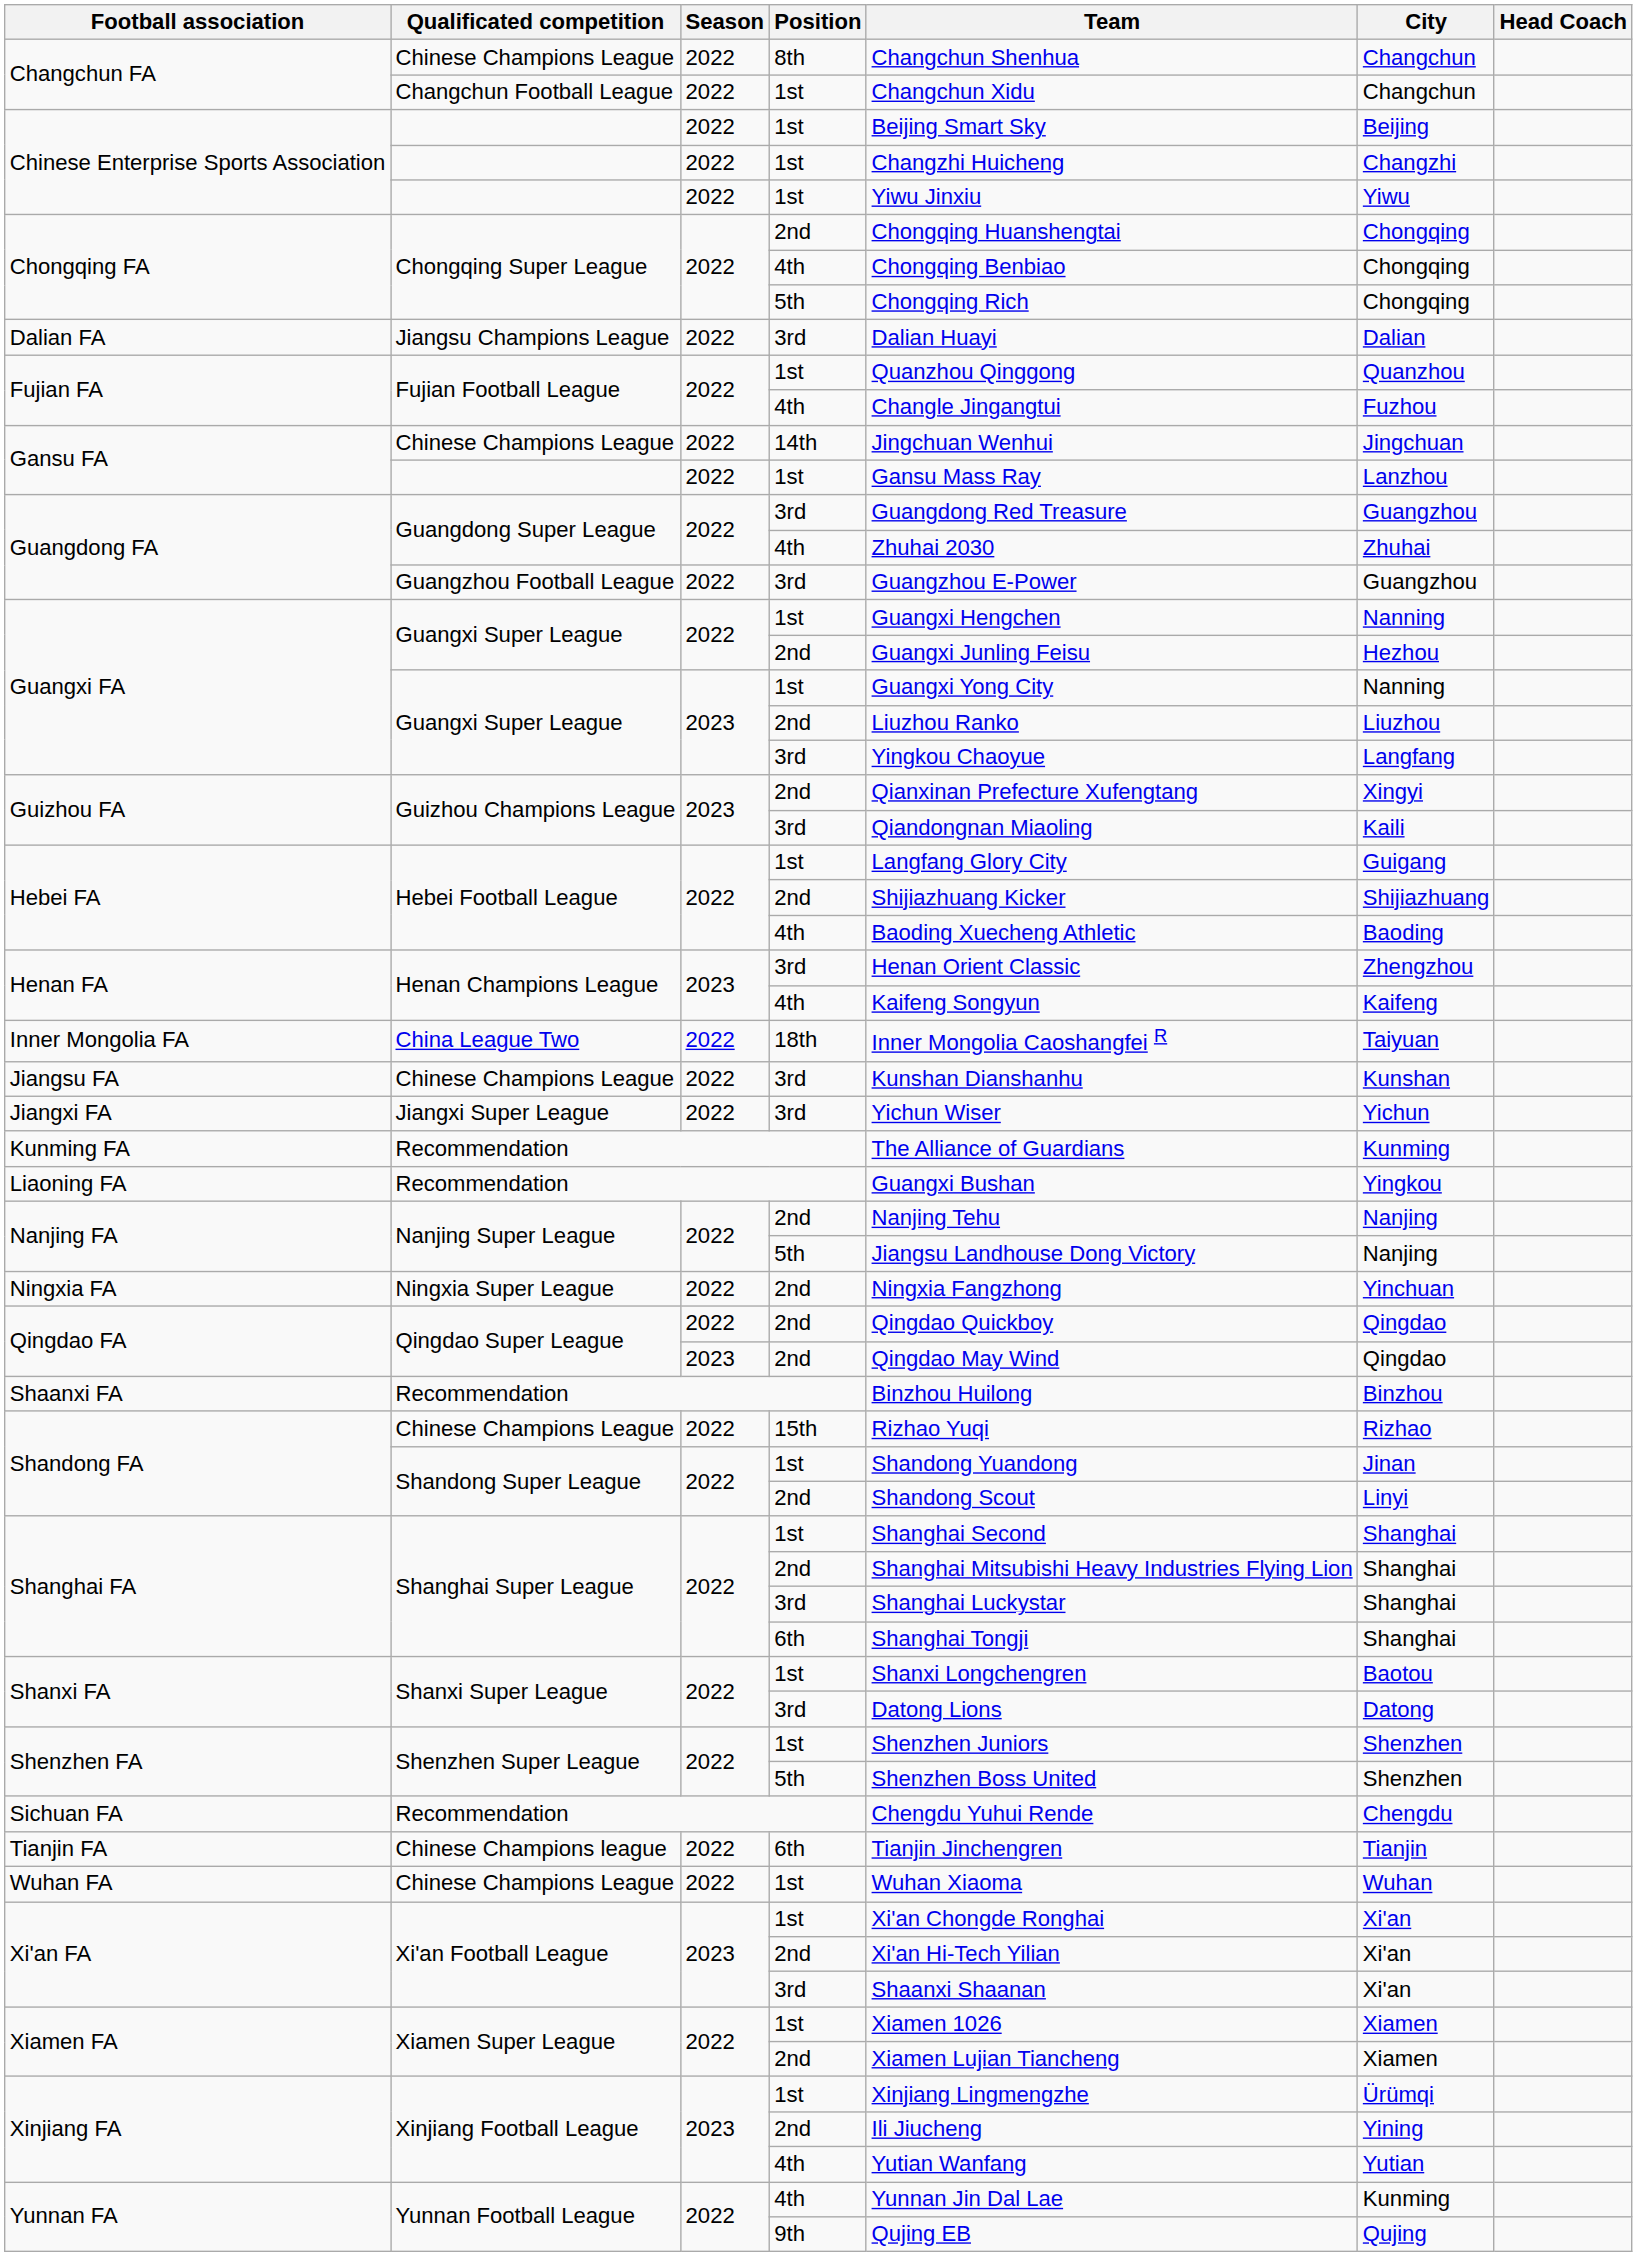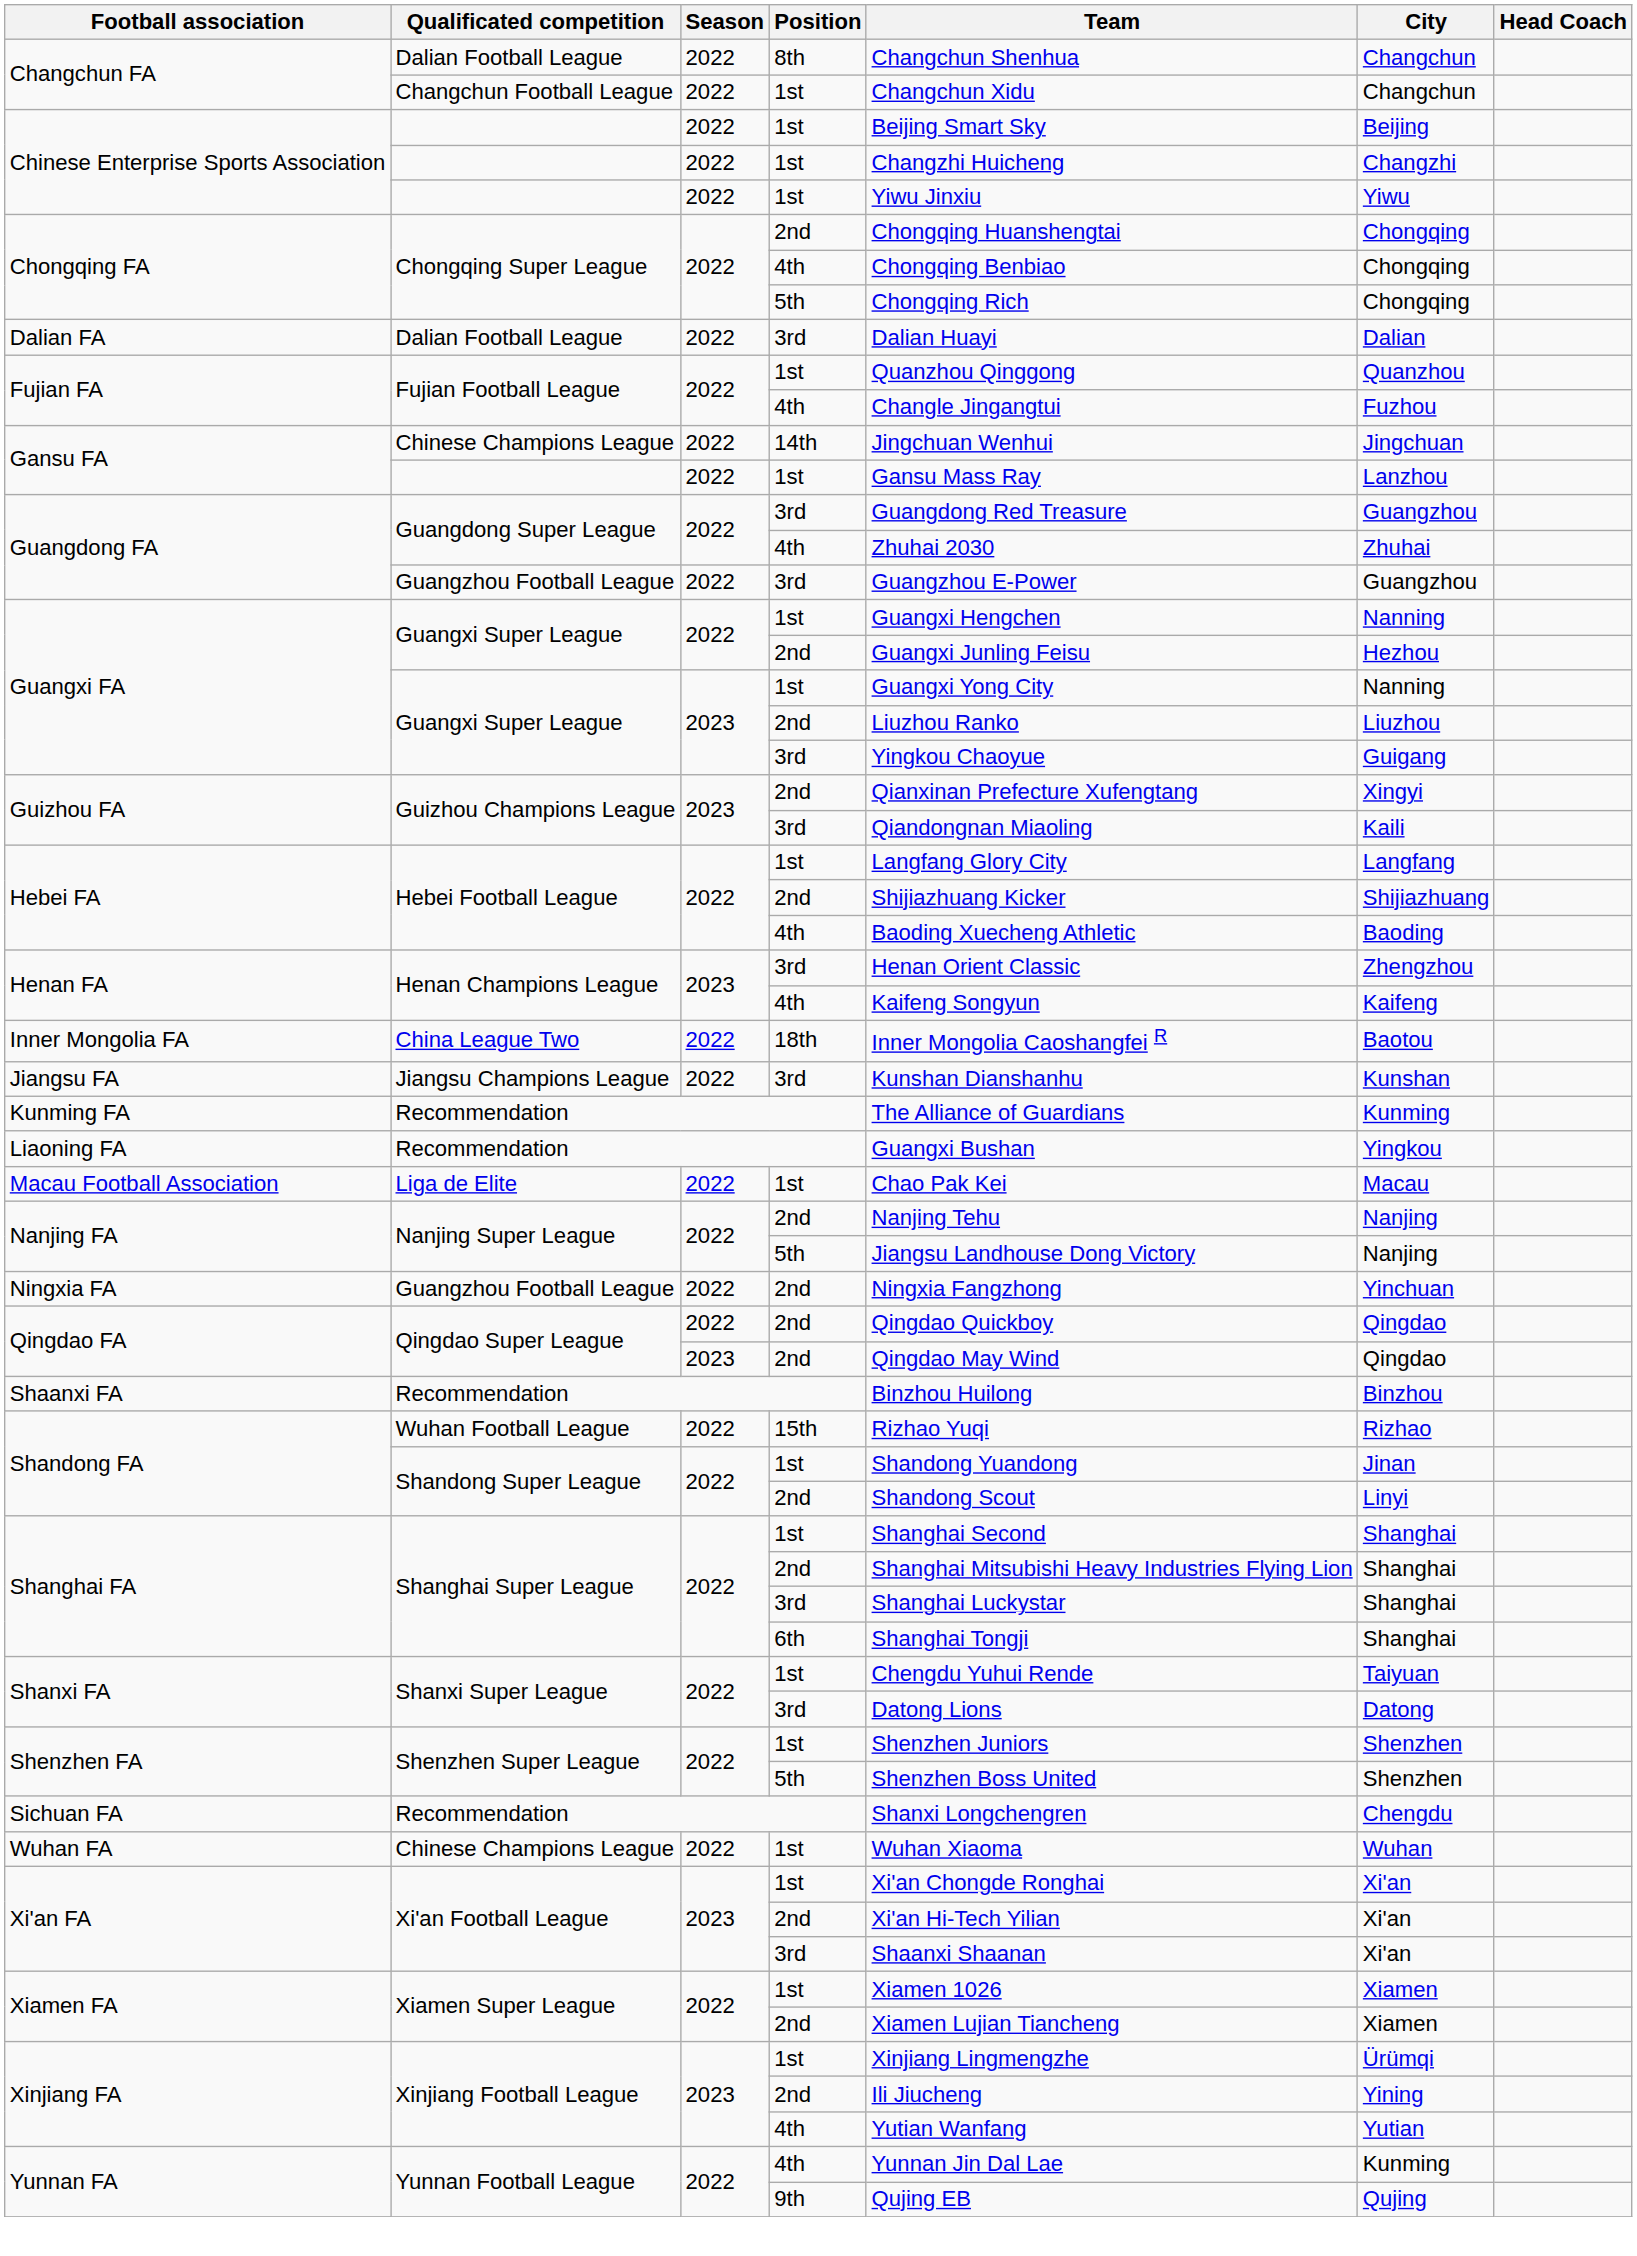Changchun FA / 8th | Qualificated competition: Chinese Champions League -> Dalian Football League
Dalian FA | Qualificated competition: Jiangsu Champions League -> Dalian Football League
Guangxi FA / 3rd | City: Langfang -> Guigang
Hebei FA / 1st | City: Guigang -> Langfang
Inner Mongolia FA | City: Taiyuan -> Baotou
Jiangsu FA | Qualificated competition: Chinese Champions League -> Jiangsu Champions League
- row: Jiangxi FA | Jiangxi Super League | 2022 | 3rd | Yichun Wiser | Yichun
+ row: Macau Football Association | Liga de Elite | 2022 | 1st | Chao Pak Kei | Macau
Ningxia FA | Qualificated competition: Ningxia Super League -> Guangzhou Football League
Shandong FA / 15th | Qualificated competition: Chinese Champions League -> Wuhan Football League
Shanxi FA / 1st | Team: Shanxi Longchengren -> Chengdu Yuhui Rende
Shanxi FA / 1st | City: Baotou -> Taiyuan
Sichuan FA | Team: Chengdu Yuhui Rende -> Shanxi Longchengren
- row: Tianjin FA | Chinese Champions league | 2022 | 6th | Tianjin Jinchengren | Tianjin
